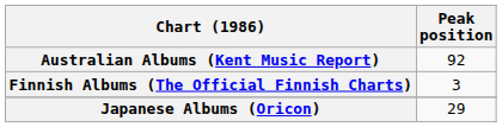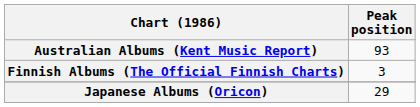Australian Albums (Kent Music Report) | Peak position: 92 -> 93
